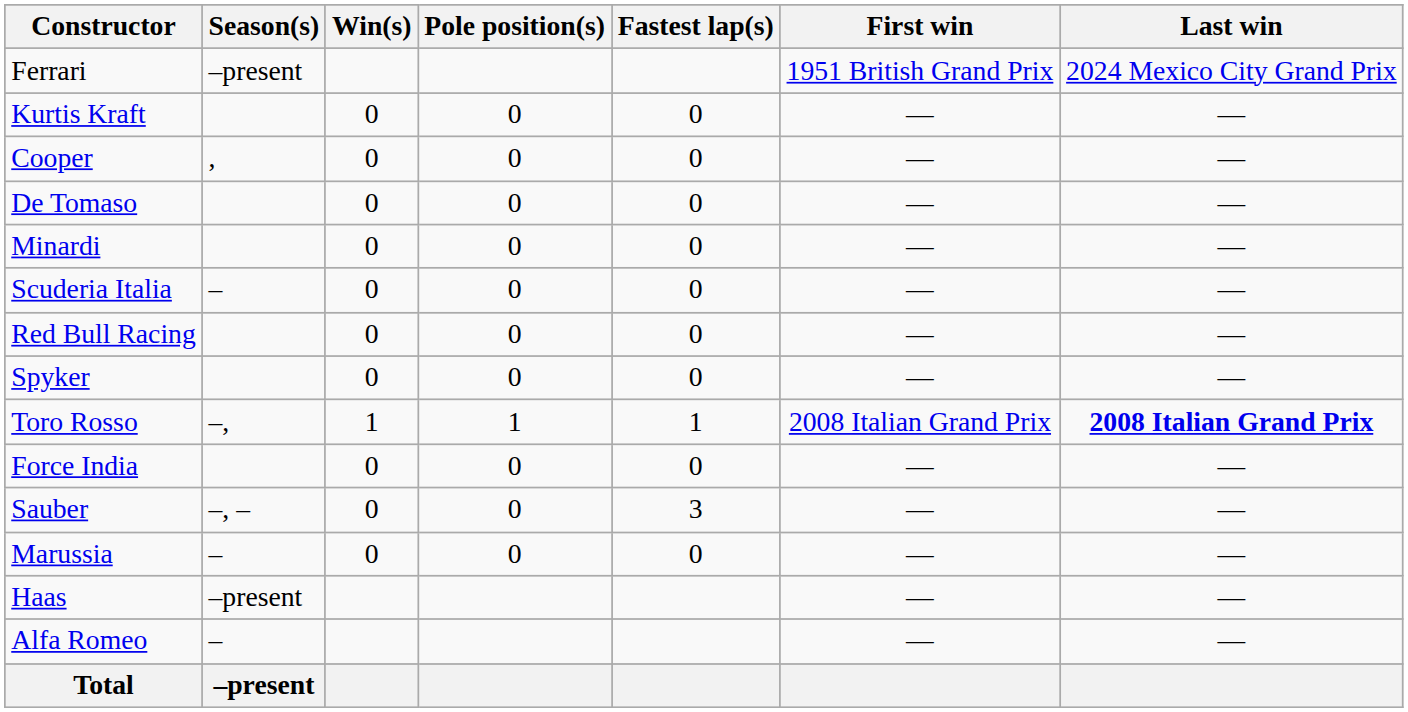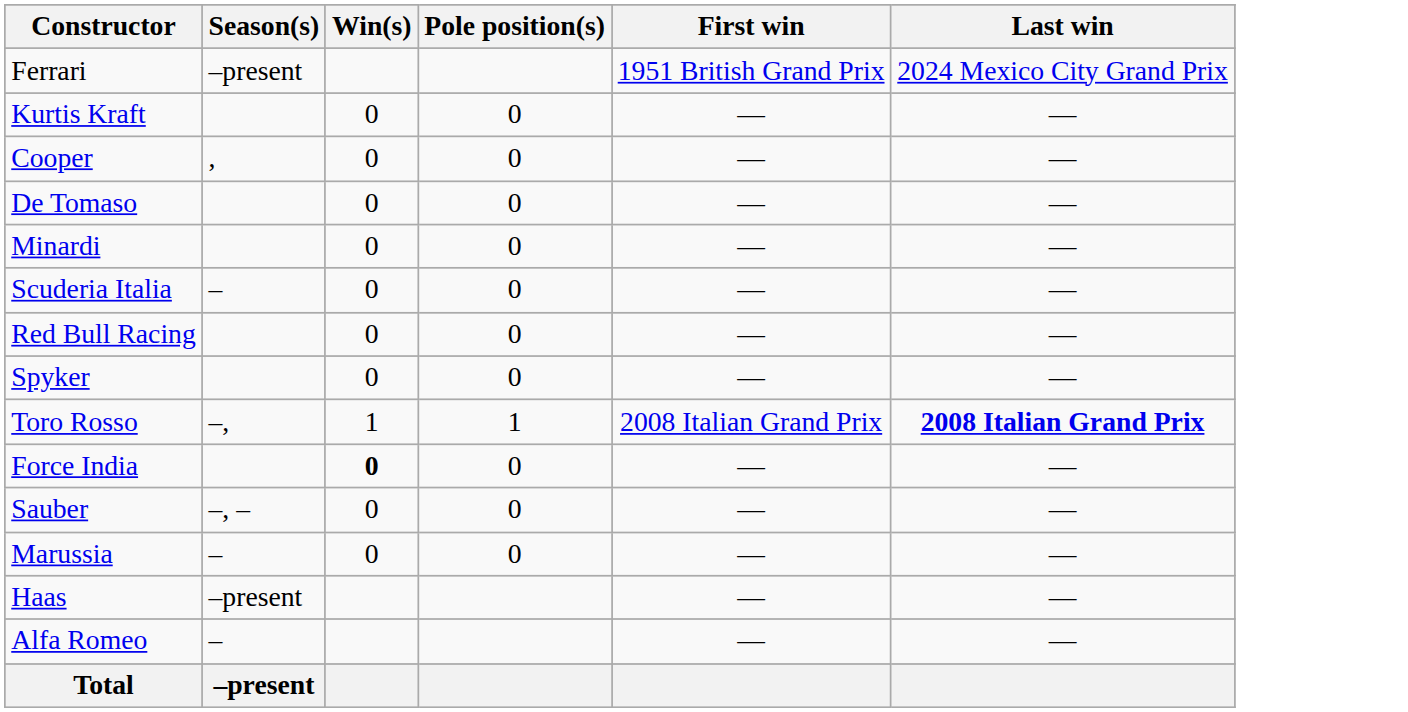- column: Fastest lap(s) | 0 | 0 | 0 | 0 | 0 | 0 | 0 | 1 | 0 | 3 | 0
Force India | Win(s): normal -> bold
